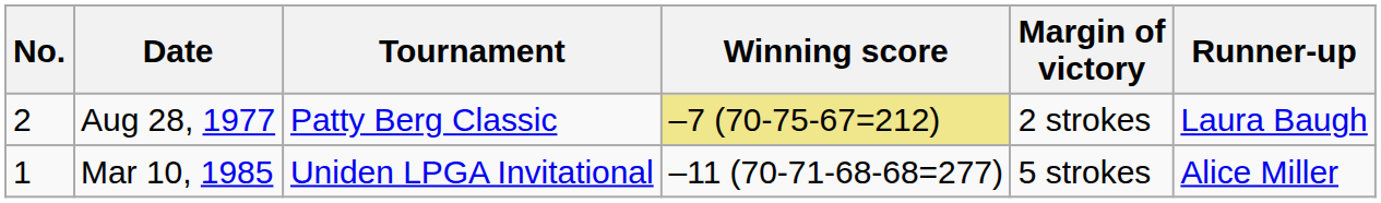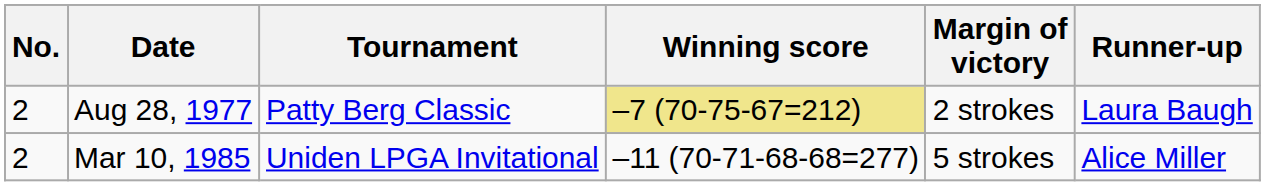Mar 10, 1985 | No.: 1 -> 2
